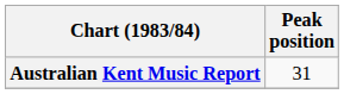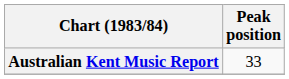Australian Kent Music Report | Peak position: 31 -> 33
